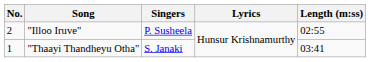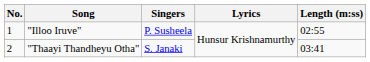"Illoo Iruve" | No.: 2 -> 1
"Thaayi Thandheyu Otha" | No.: 1 -> 2
